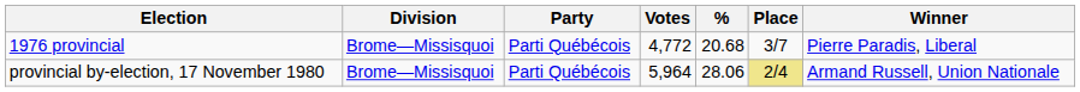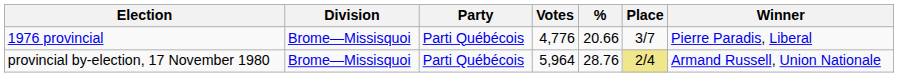1976 provincial | Votes: 4,772 -> 4,776
1976 provincial | %: 20.68 -> 20.66
provincial by-election, 17 November 1980 | %: 28.06 -> 28.76
